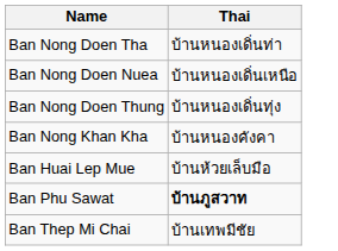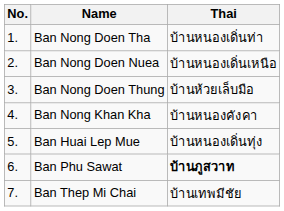+ column: No. | 1. | 2. | 3. | 4. | 5. | 6. | 7.
Ban Nong Doen Thung | Thai: บ้านหนองเดิ่นทุ่ง -> บ้านห้วยเล็บมือ
Ban Huai Lep Mue | Thai: บ้านห้วยเล็บมือ -> บ้านหนองเดิ่นทุ่ง
